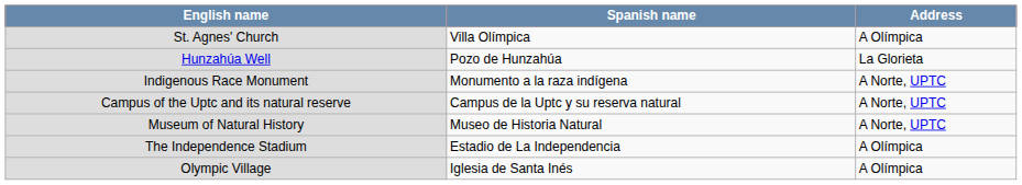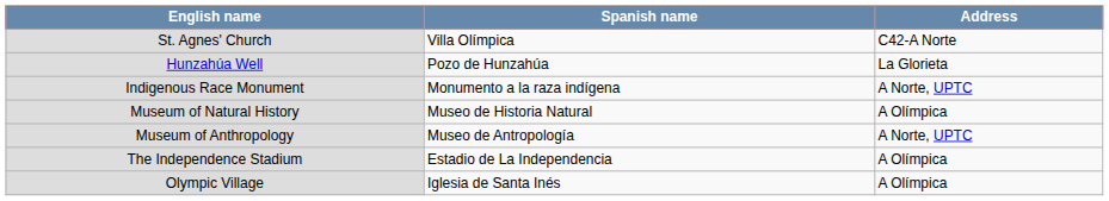St. Agnes' Church | Address: A Olímpica -> C42-A Norte
- row: Campus of the Uptc and its natural reserve | Campus de la Uptc y su reserva natural | A Norte, UPTC
Museum of Natural History | Address: A Norte, UPTC -> A Olímpica
+ row: Museum of Anthropology | Museo de Antropología | A Norte, UPTC
